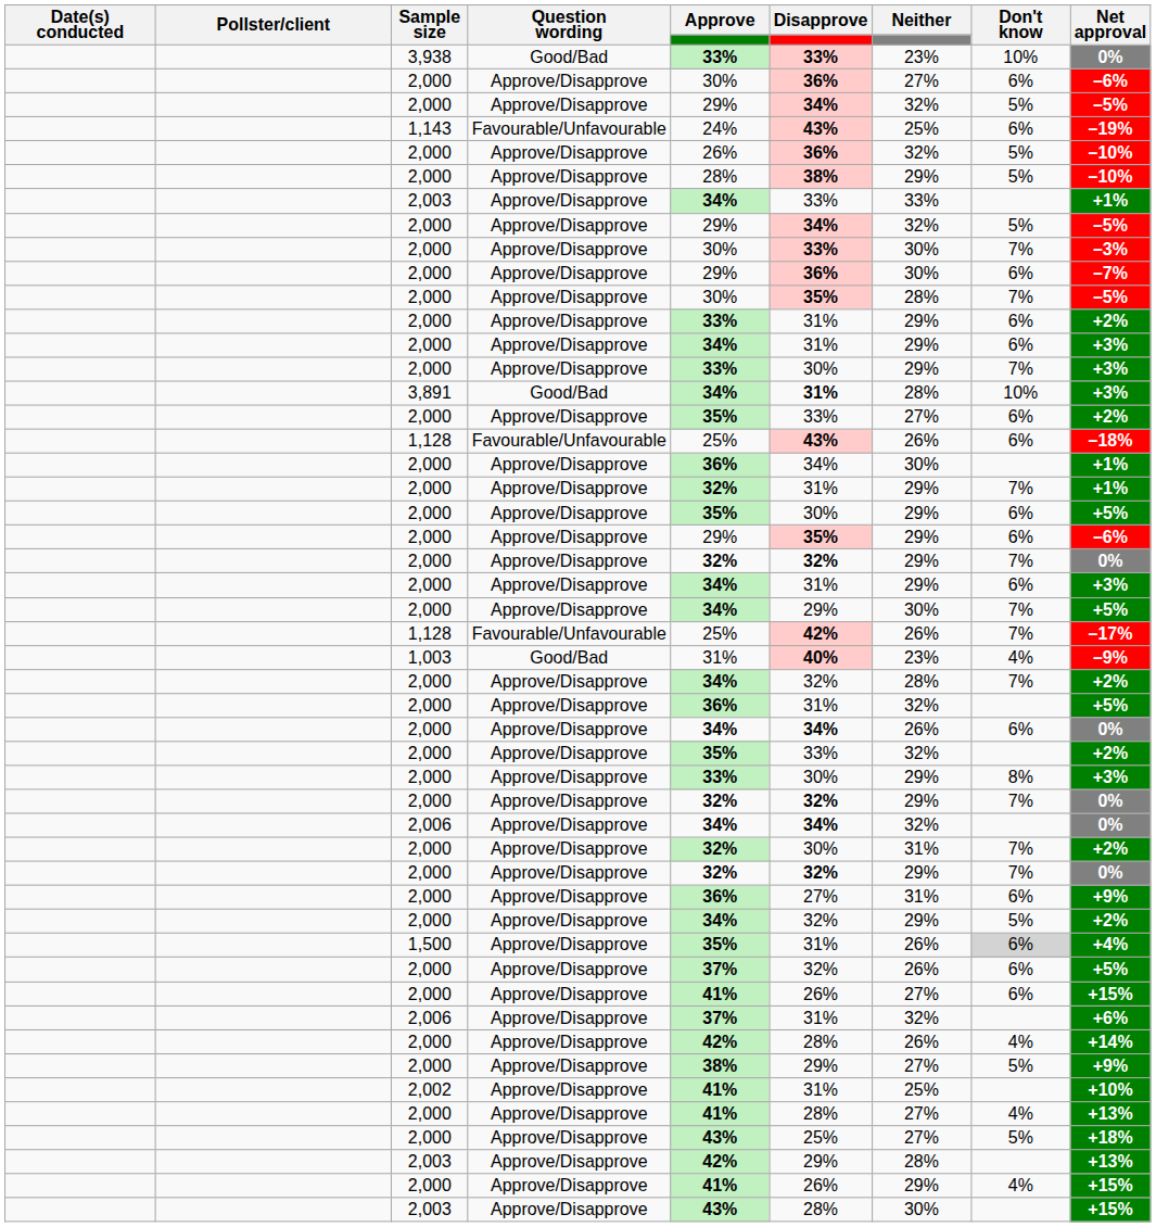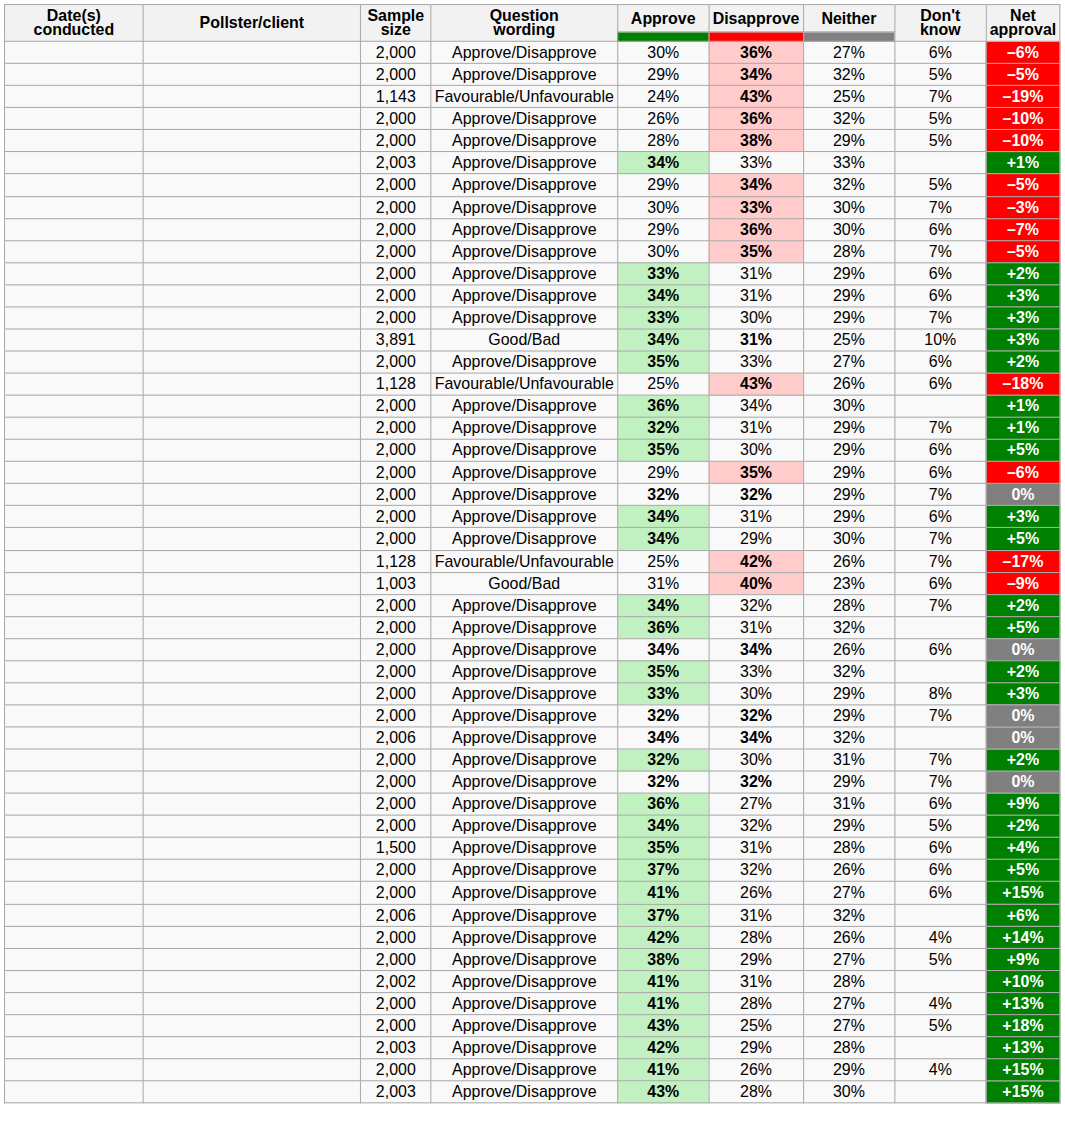- row: 3,938 | Good/Bad | 33% | 33% | 23% | 10% | 0%
1,143 | Don't know: 6% -> 7%
3,891 | Neither: 28% -> 25%
1,003 | Don't know: 4% -> 6%
1,500 | Neither: 26% -> 28%
1,500 | Don't know: lightgrey background -> no background
2,002 | Neither: 25% -> 28%
